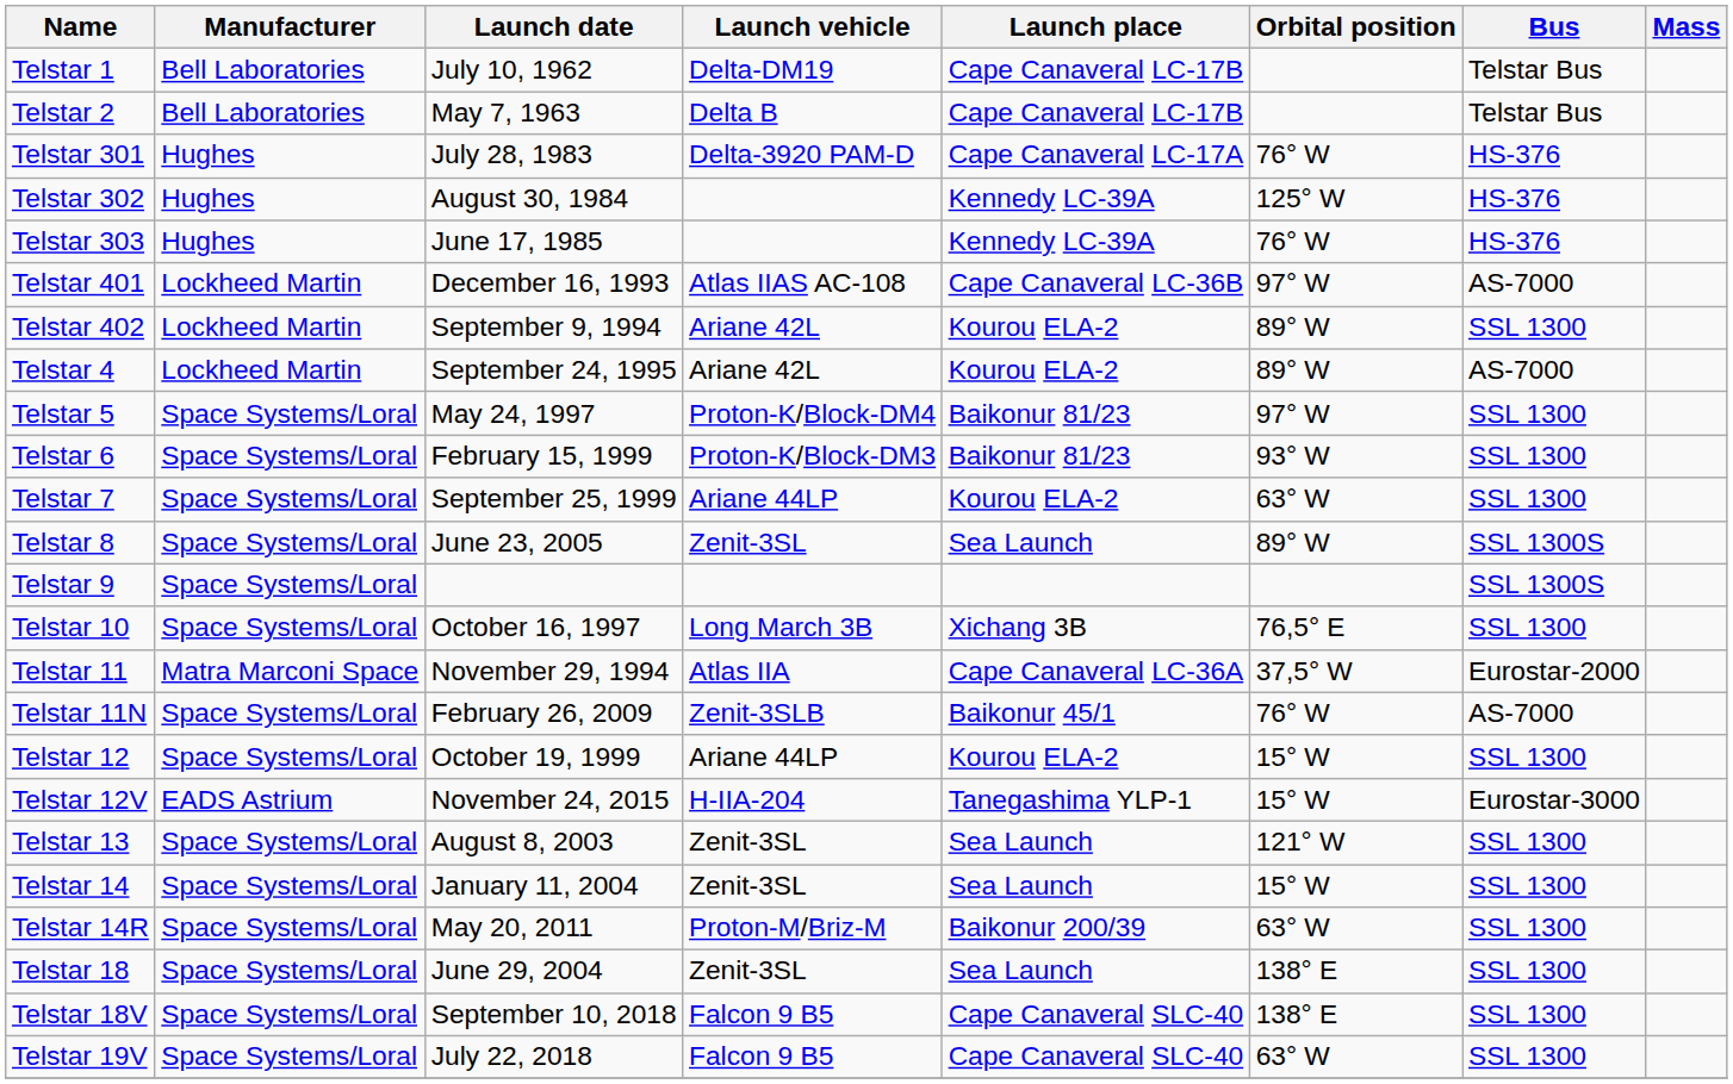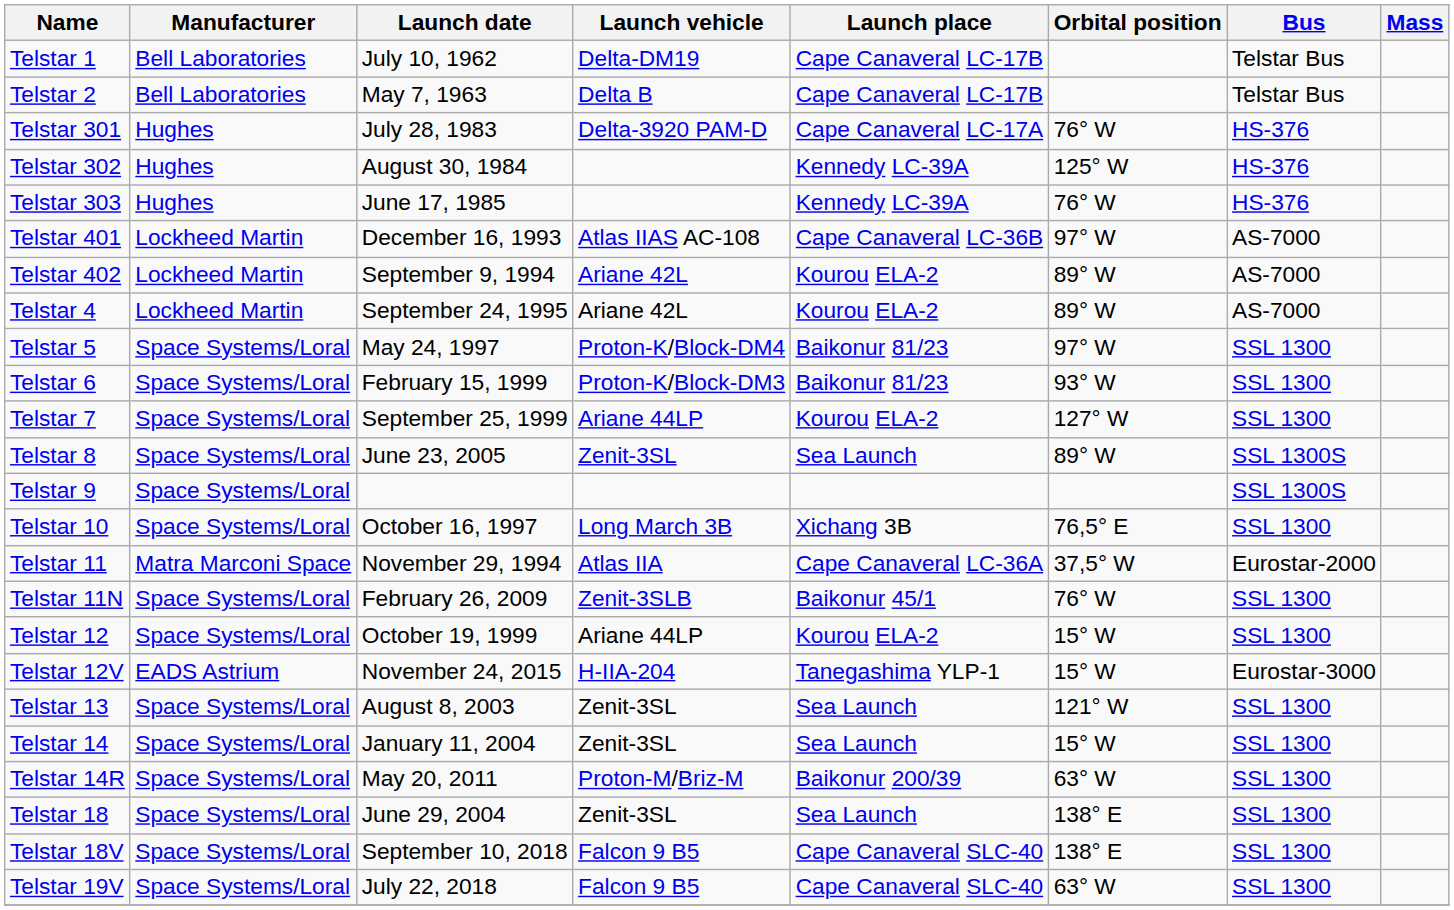Telstar 402 | Bus: SSL 1300 -> AS-7000
Telstar 7 | Orbital position: 63° W -> 127° W
Telstar 11N | Bus: AS-7000 -> SSL 1300
